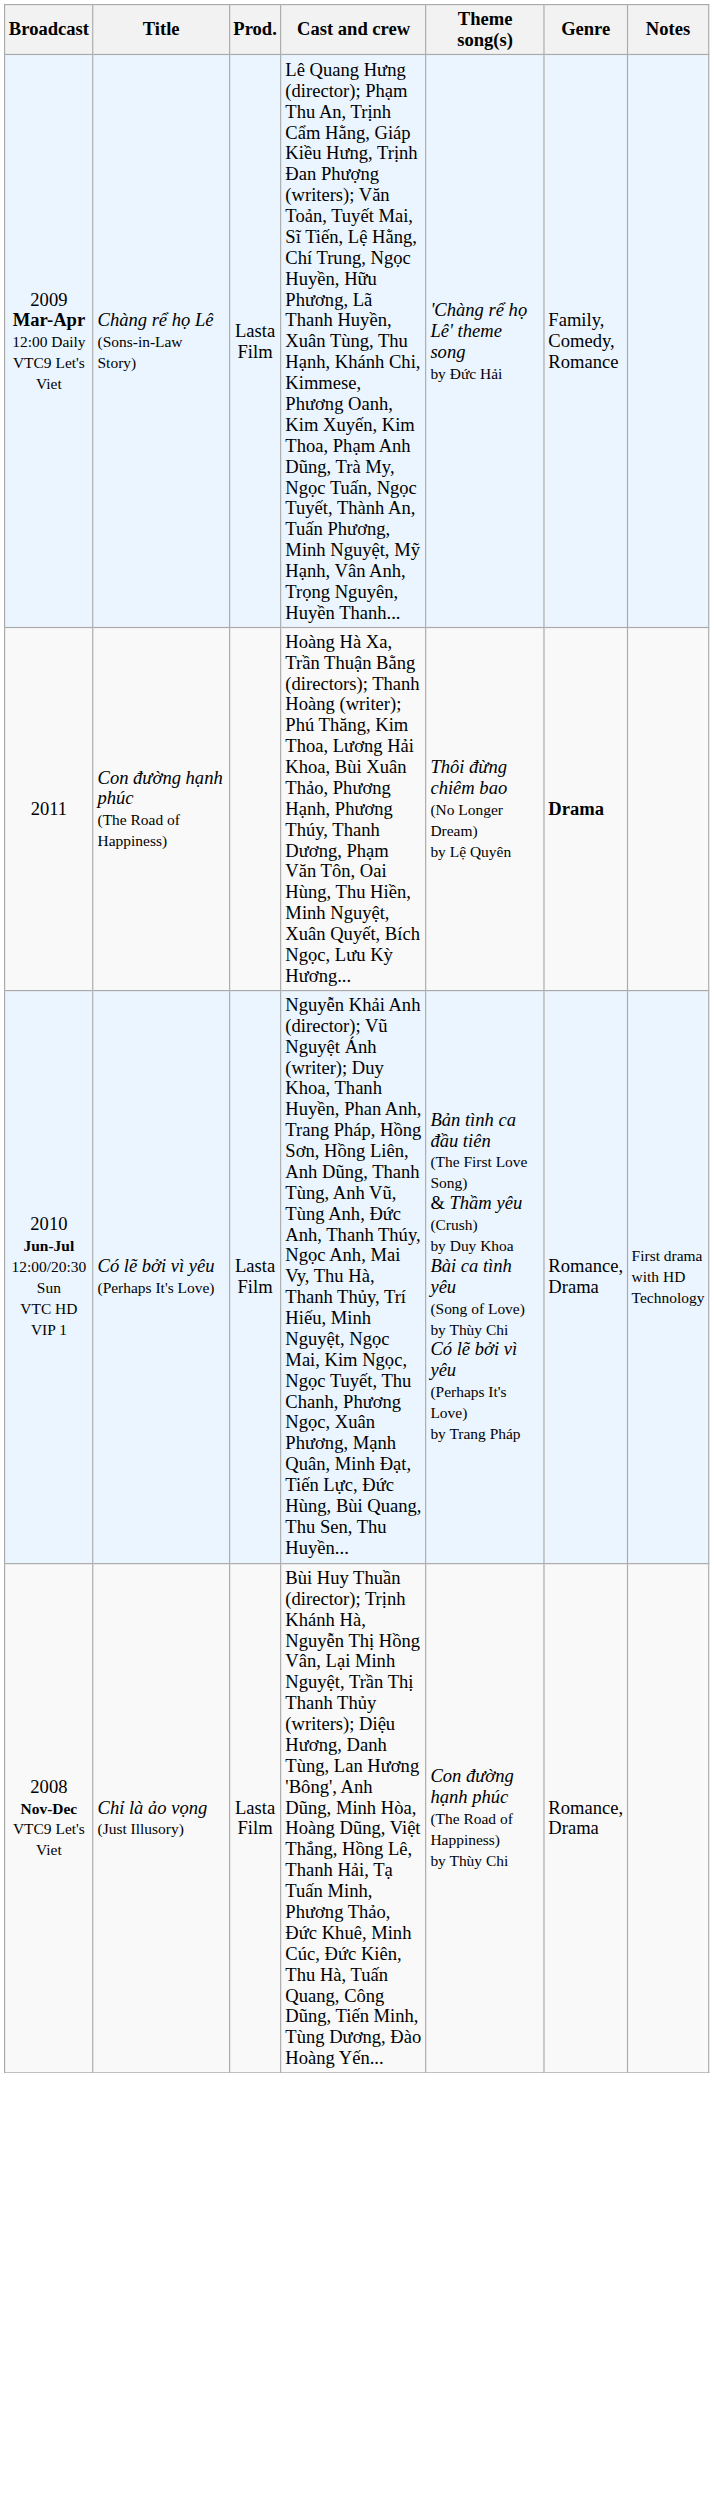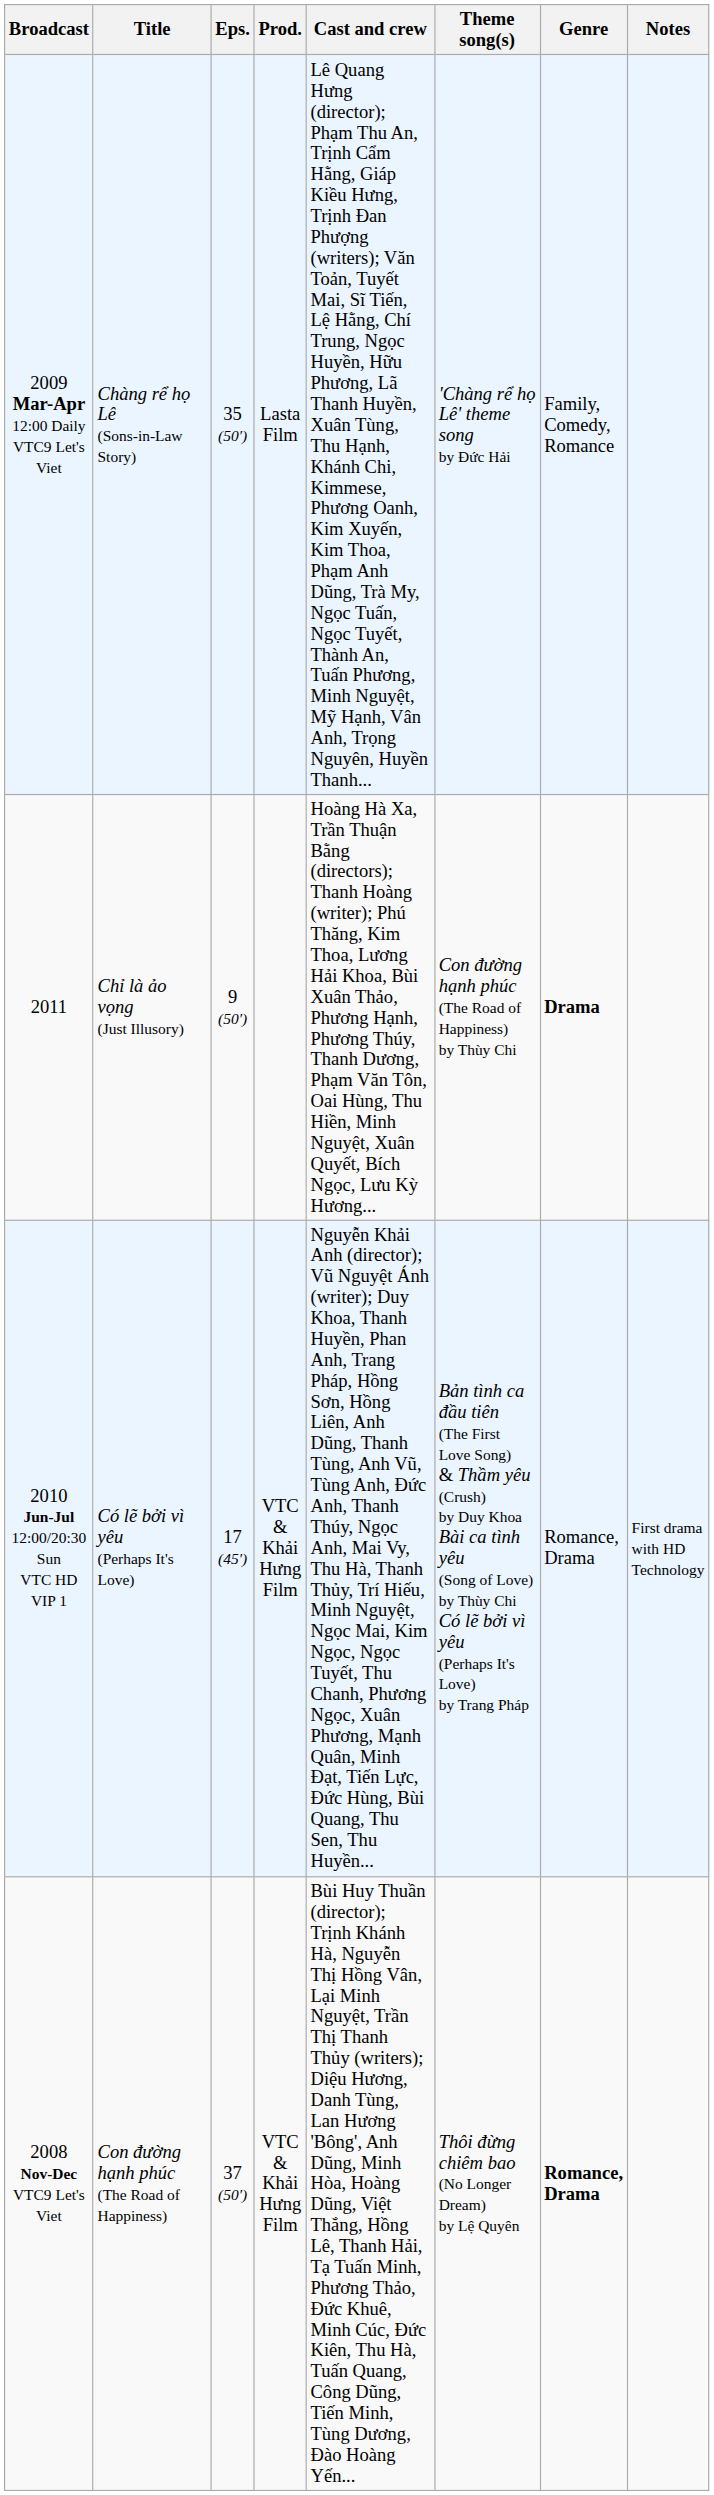+ column: Eps. | 35 (50′) | 9 (50′) | 17 (45′) | 37 (50′)
2011 | Title: Con đường hạnh phúc (The Road of Happiness) -> Chỉ là ảo vọng (Just Illusory)
2011 | Theme song(s): Thôi đừng chiêm bao (No Longer Dream) by Lệ Quyên -> Con đường hạnh phúc (The Road of Happiness) by Thùy Chi
2010 Jun-Jul 12:00/20:30 Sun VTC HD VIP 1 | Prod.: Lasta Film -> VTC & Khải Hưng Film
2008 Nov-Dec VTC9 Let's Viet | Title: Chỉ là ảo vọng (Just Illusory) -> Con đường hạnh phúc (The Road of Happiness)
2008 Nov-Dec VTC9 Let's Viet | Prod.: Lasta Film -> VTC & Khải Hưng Film
2008 Nov-Dec VTC9 Let's Viet | Theme song(s): Con đường hạnh phúc (The Road of Happiness) by Thùy Chi -> Thôi đừng chiêm bao (No Longer Dream) by Lệ Quyên
2008 Nov-Dec VTC9 Let's Viet | Genre: normal -> bold
